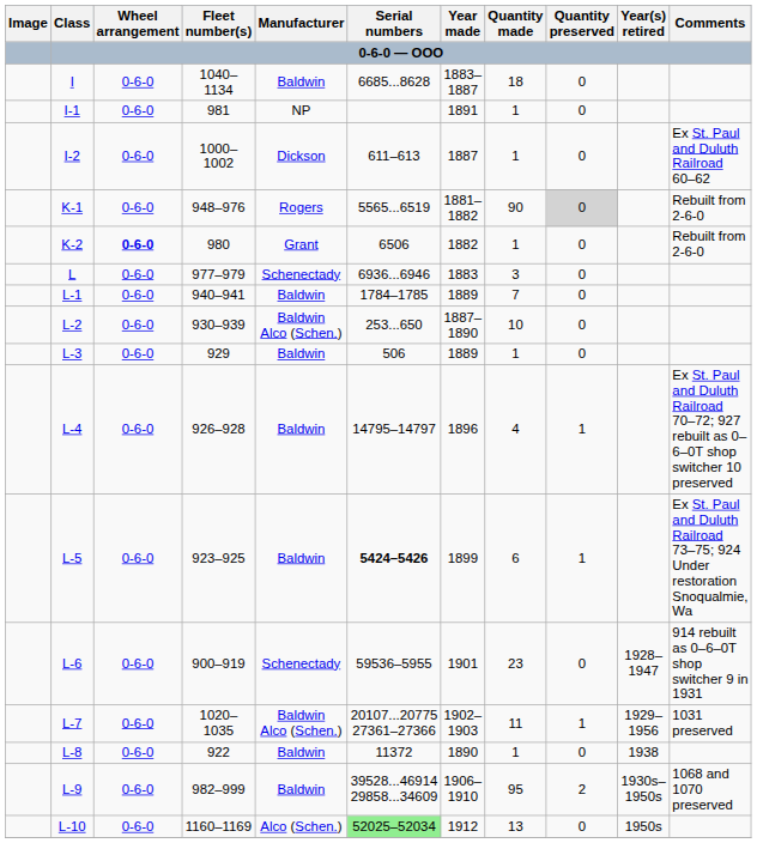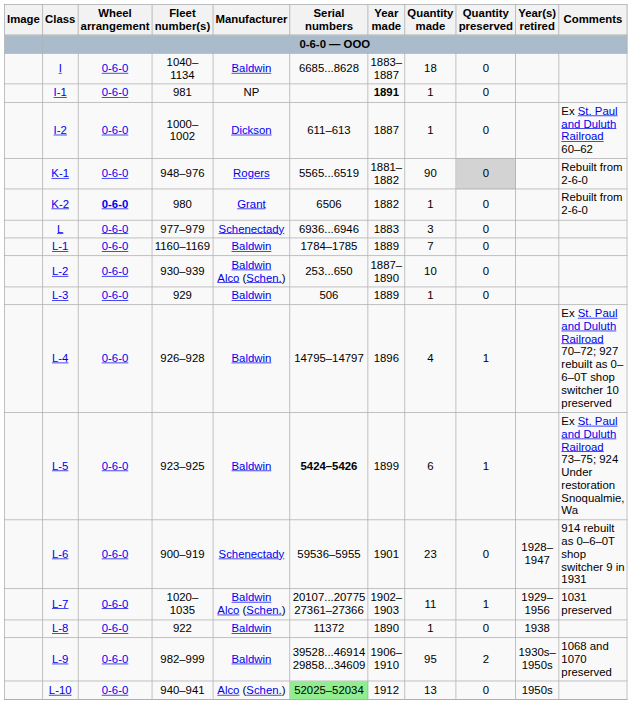I-1 | Year made: normal -> bold
L-1 | Fleet number(s): 940–941 -> 1160–1169
L-10 | Fleet number(s): 1160–1169 -> 940–941
